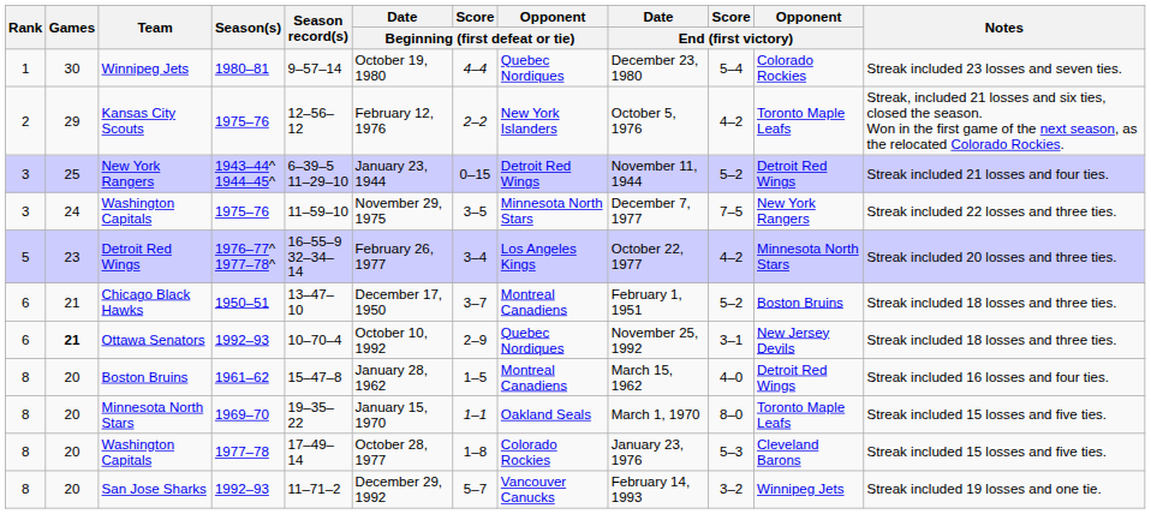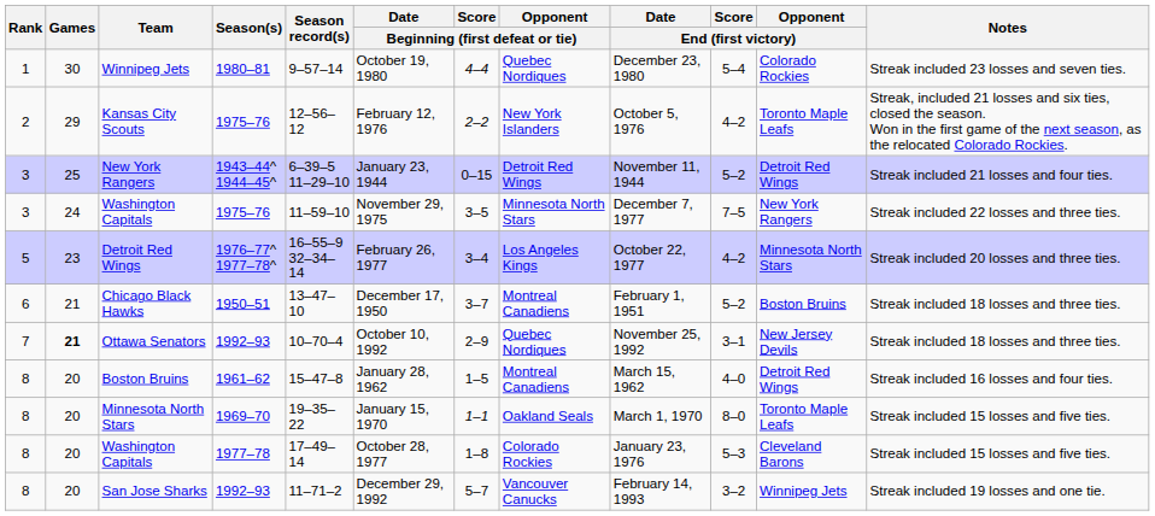Ottawa Senators | Rank: 6 -> 7
